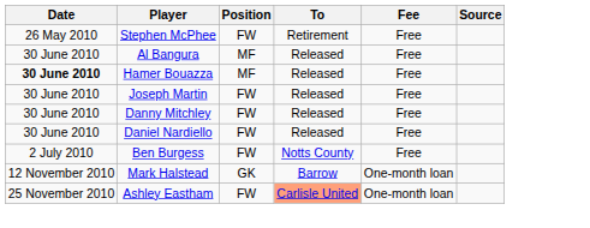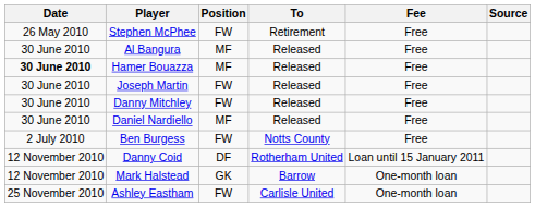Daniel Nardiello | Position: FW -> MF
+ row: 12 November 2010 | Danny Coid | DF | Rotherham United | Loan until 15 January 2011
Ashley Eastham | To: lightsalmon background -> no background
